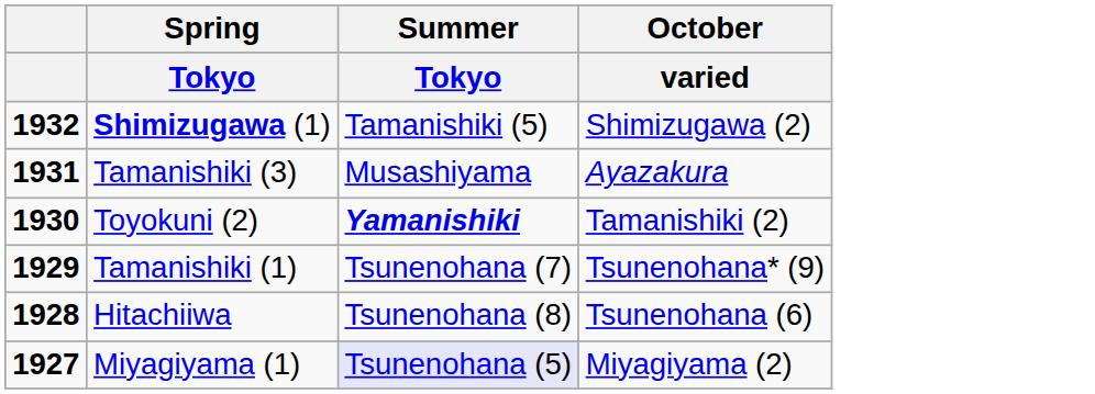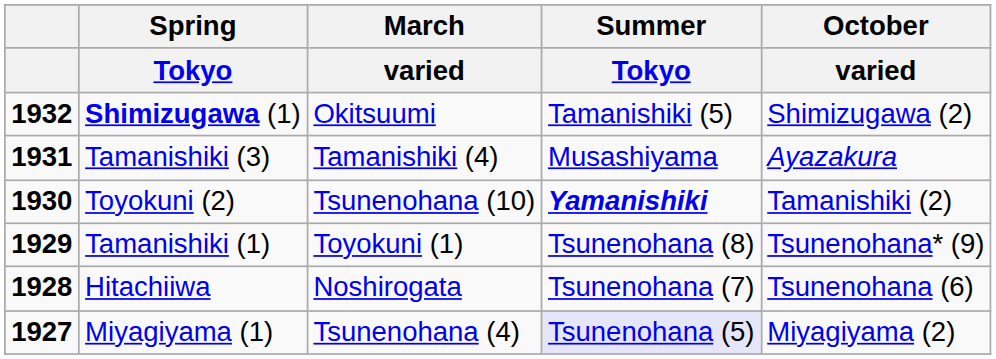+ column: March | varied | Okitsuumi | Tamanishiki (4) | Tsunenohana (10) | Toyokuni (1) | Noshirogata | Tsunenohana (4)
Tamanishiki (1) | Summer / Tokyo: Tsunenohana (7) -> Tsunenohana (8)
Hitachiiwa | Summer / Tokyo: Tsunenohana (8) -> Tsunenohana (7)
